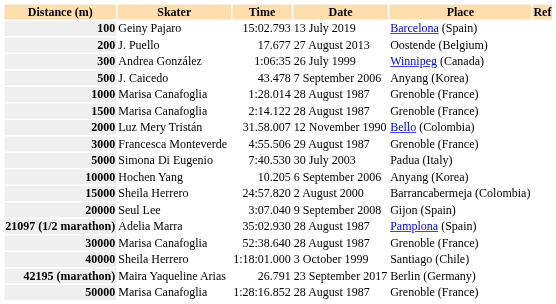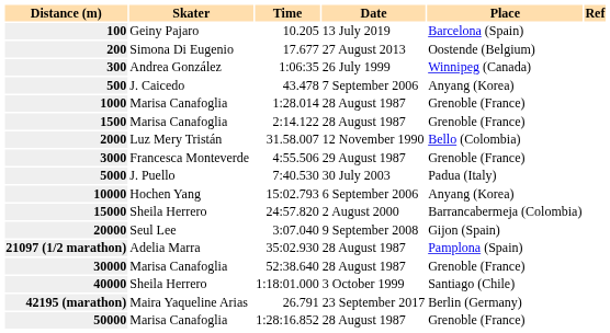100 | Time: 15:02.793 -> 10.205
200 | column 2: J. Puello -> Simona Di Eugenio
5000 | column 2: Simona Di Eugenio -> J. Puello
10000 | Time: 10.205 -> 15:02.793
